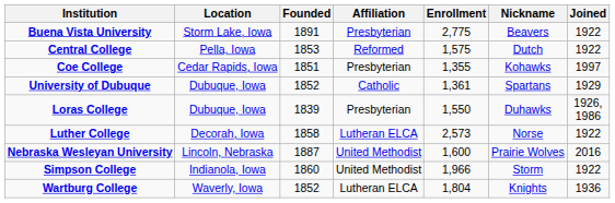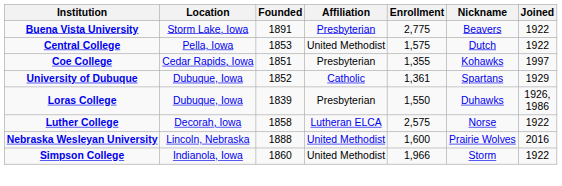Central College | Affiliation: Reformed -> United Methodist
Luther College | Enrollment: 2,573 -> 2,575
Nebraska Wesleyan University | Founded: 1887 -> 1888
- row: Wartburg College | Waverly, Iowa | 1852 | Lutheran ELCA | 1,804 | Knights | 1936
